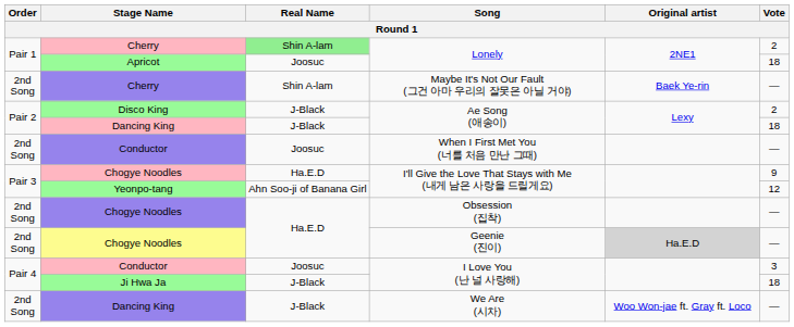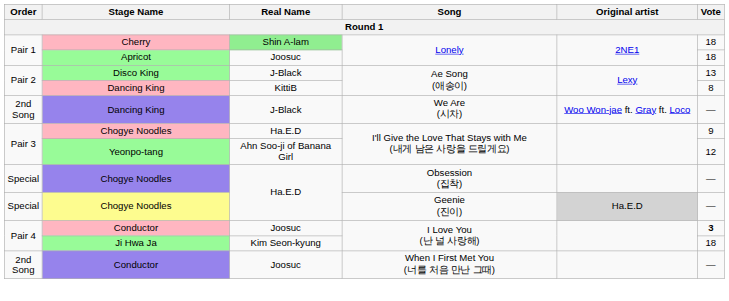Cherry / Lonely | Vote: 2 -> 18
- row: 2nd Song | Cherry | Shin A-lam | Maybe It's Not Our Fault (그건 아마 우리의 잘못은 아닐 거야) | Baek Ye-rin | —
Disco King / Ae Song (애송이) | Vote: 2 -> 13
Dancing King / Ae Song (애송이) | Real Name: J-Black -> KittiB
Dancing King / Ae Song (애송이) | Vote: 18 -> 8
rows swapped: We Are (시차) <-> When I First Met You (너를 처음 만난 그때)
Obsession (집착) | Order: 2nd Song -> Special
Geenie (진이) | Order: 2nd Song -> Special
Conductor / I Love You (난 널 사랑해) | Vote: normal -> bold
Ji Hwa Ja / I Love You (난 널 사랑해) | Real Name: J-Black -> Kim Seon-kyung
